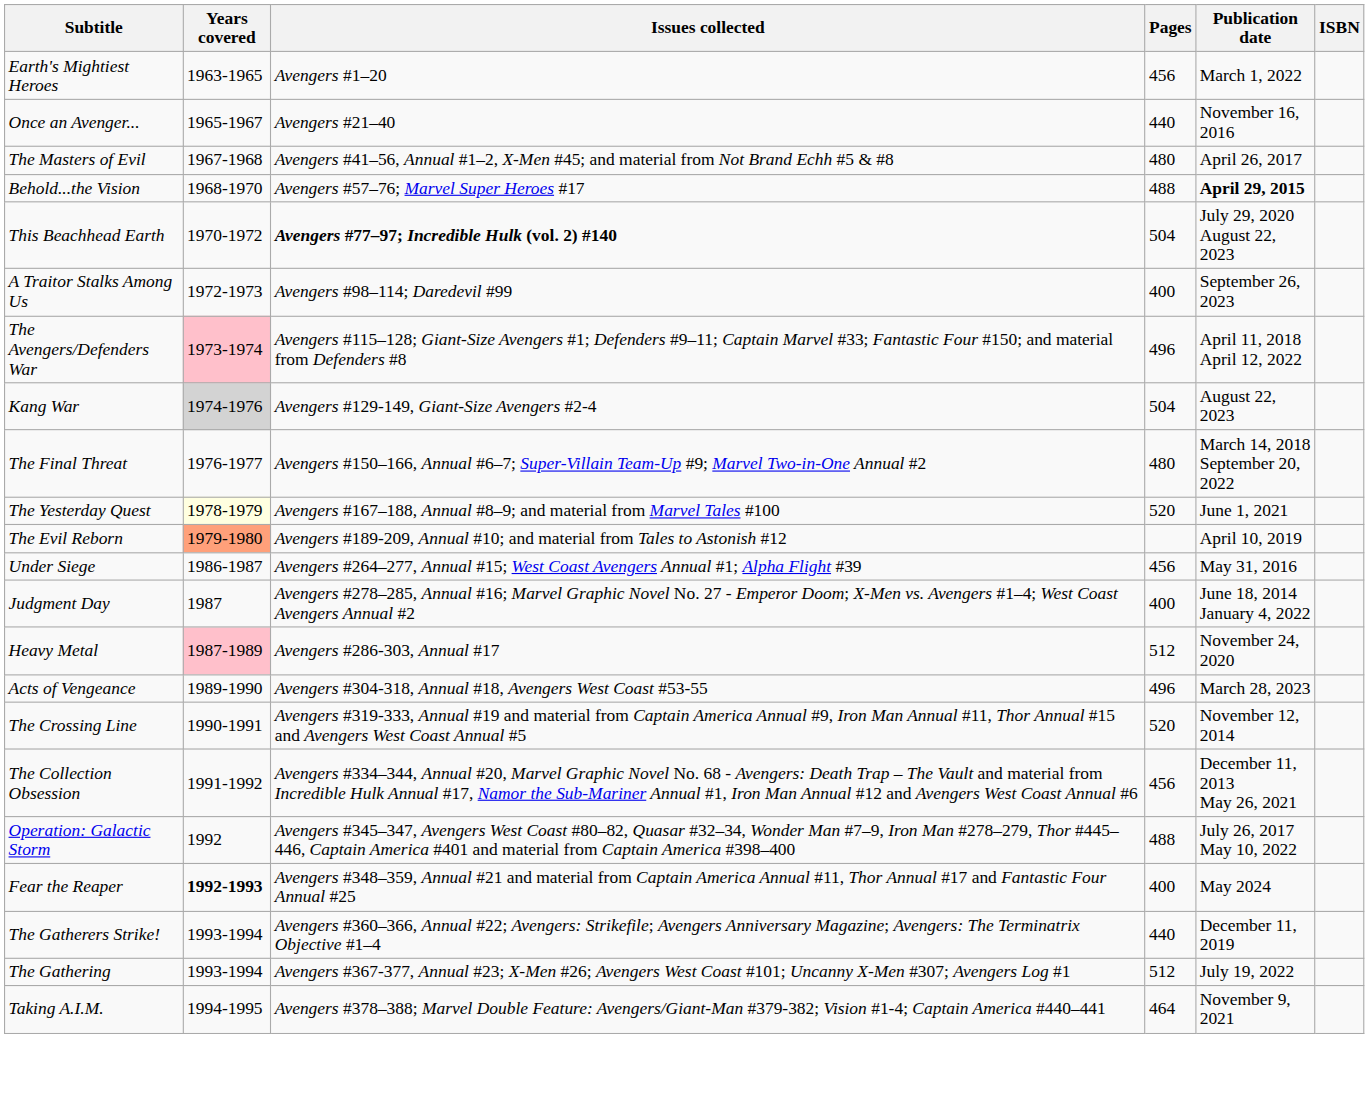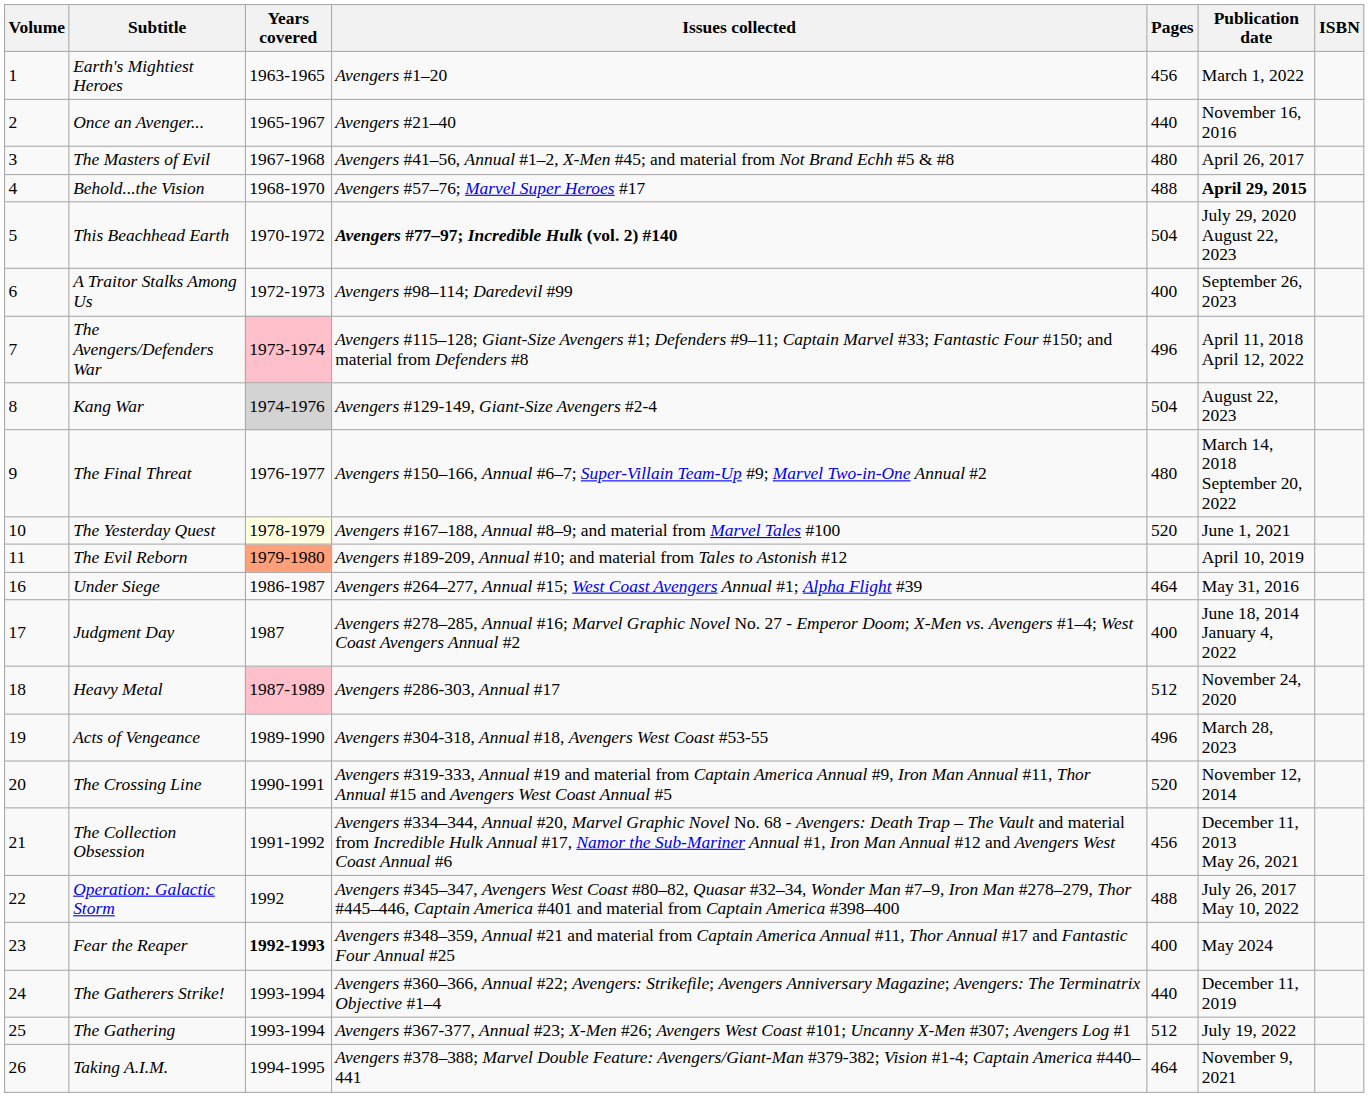+ column: Volume | 1 | 2 | 3 | 4 | 5 | 6 | 7 | 8 | 9 | 10 | 11 | 16 | 17 | 18 | 19 | 20 | 21 | 22 | 23 | 24 | 25 | 26
Under Siege | Pages: 456 -> 464
